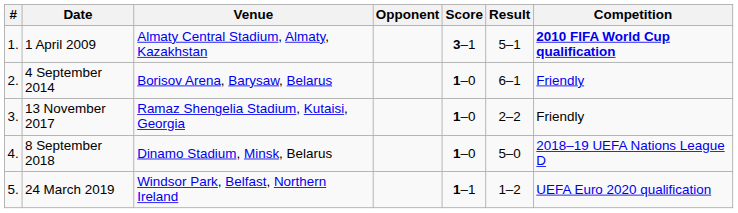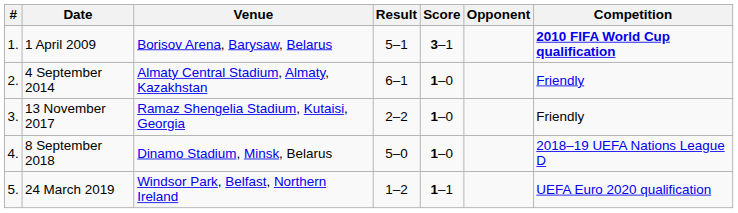columns swapped: Opponent <-> Result
1 April 2009 | Venue: Almaty Central Stadium, Almaty, Kazakhstan -> Borisov Arena, Barysaw, Belarus
4 September 2014 | Venue: Borisov Arena, Barysaw, Belarus -> Almaty Central Stadium, Almaty, Kazakhstan
